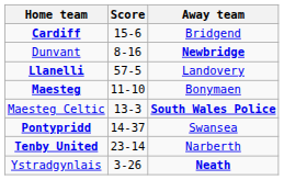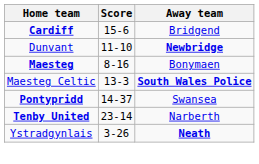Dunvant | Score: 8-16 -> 11-10
- row: Llanelli | 57-5 | Landovery
Maesteg | Score: 11-10 -> 8-16
